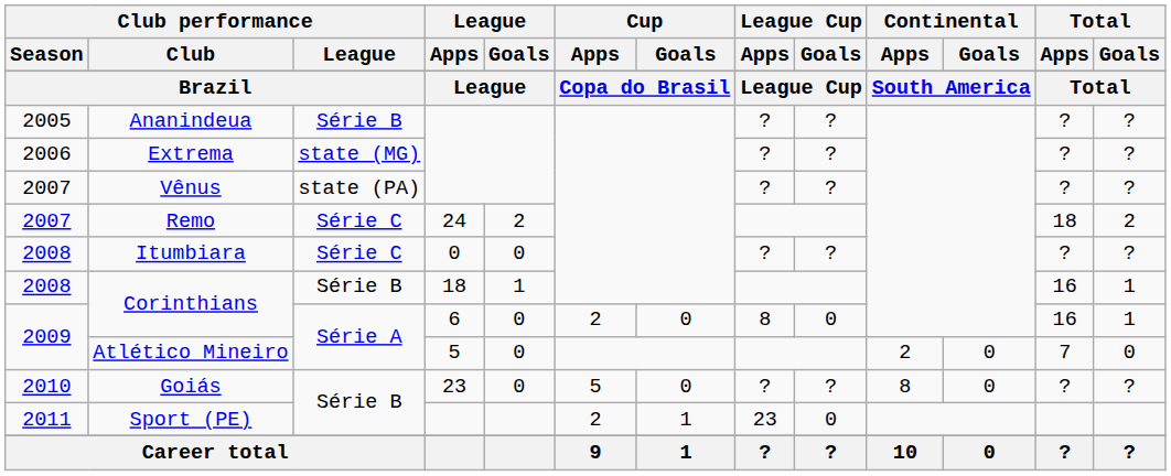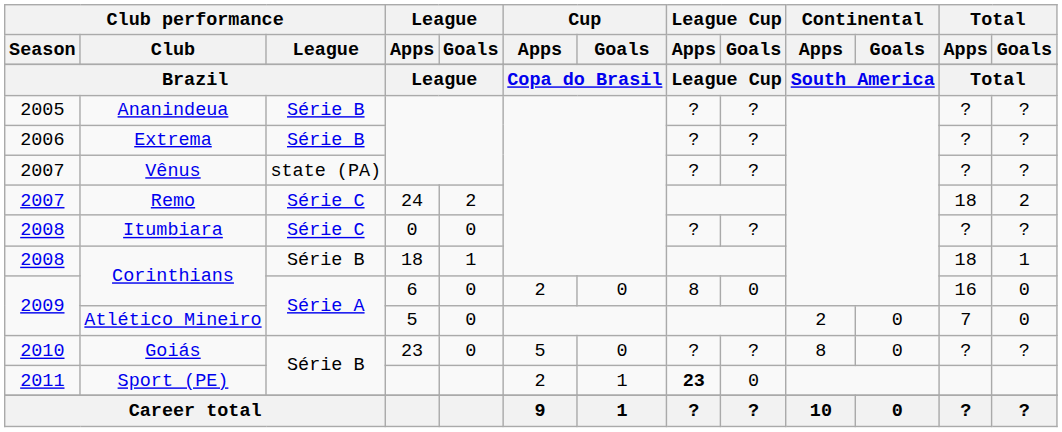Extrema | Club performance / League: state (MG) -> Série B
2008 / Corinthians | Total / Apps: 16 -> 18
2009 / Corinthians | Total / Goals: 1 -> 0
Sport (PE) | League Cup / Apps: normal -> bold
